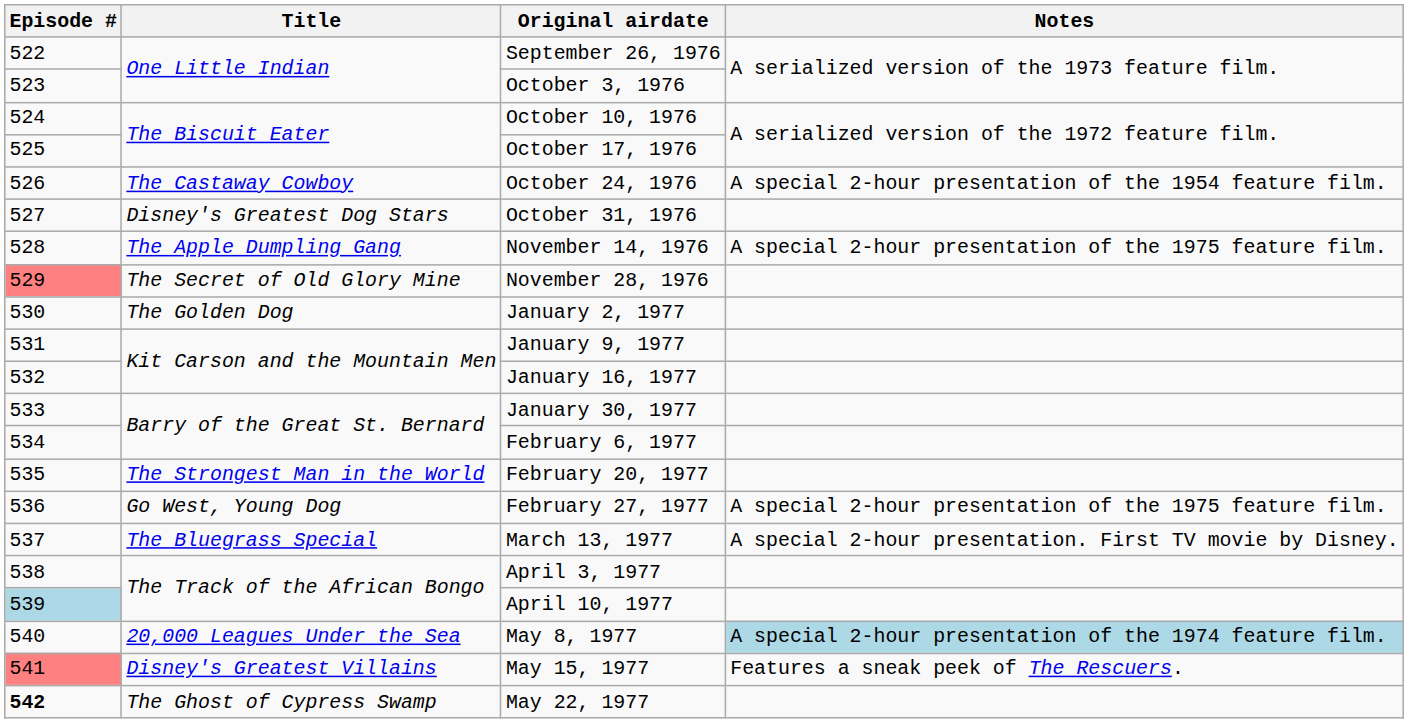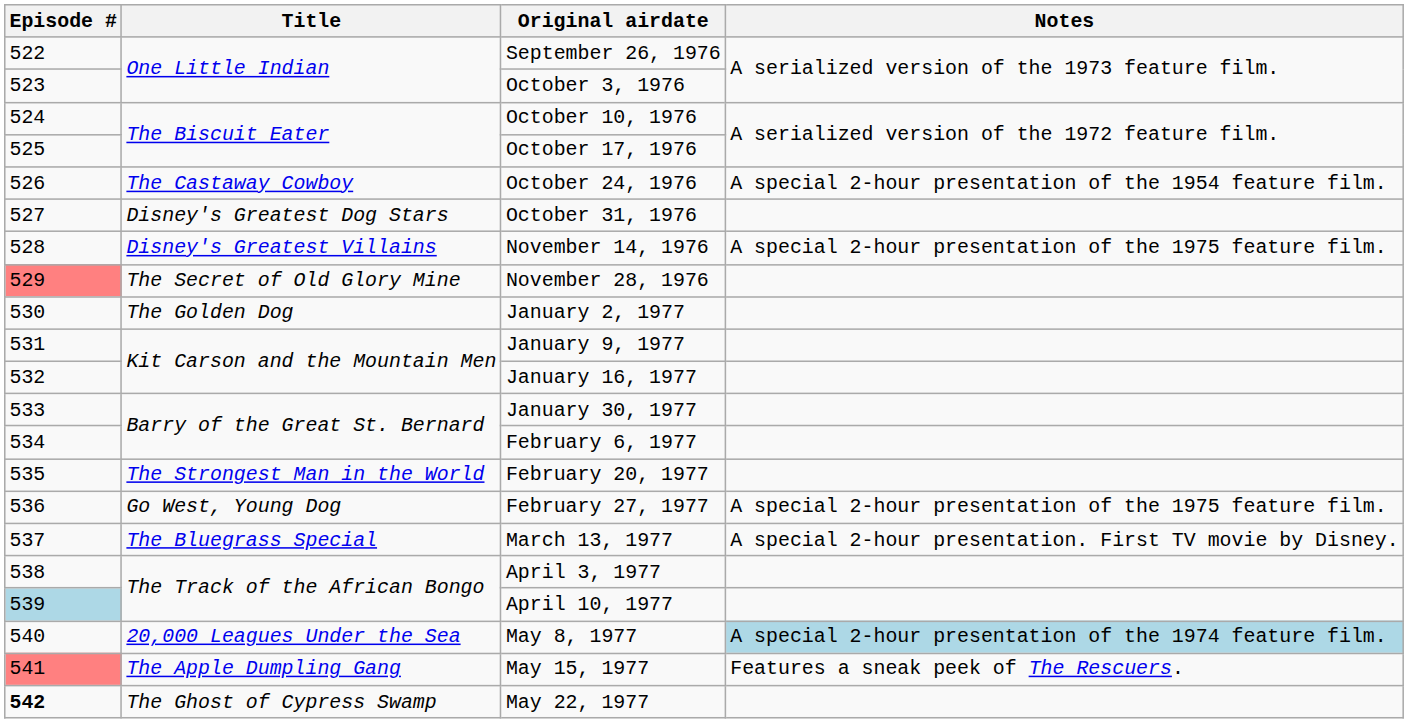November 14, 1976 | Title: The Apple Dumpling Gang -> Disney's Greatest Villains
May 15, 1977 | Title: Disney's Greatest Villains -> The Apple Dumpling Gang
